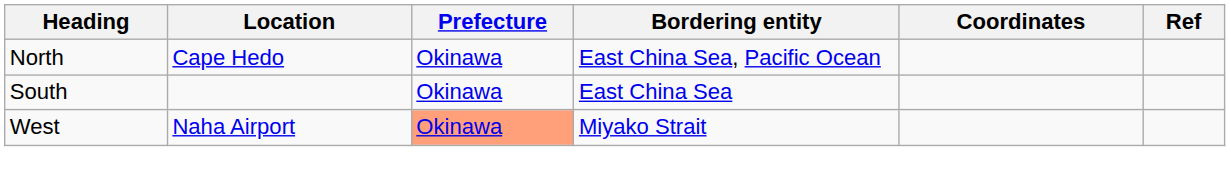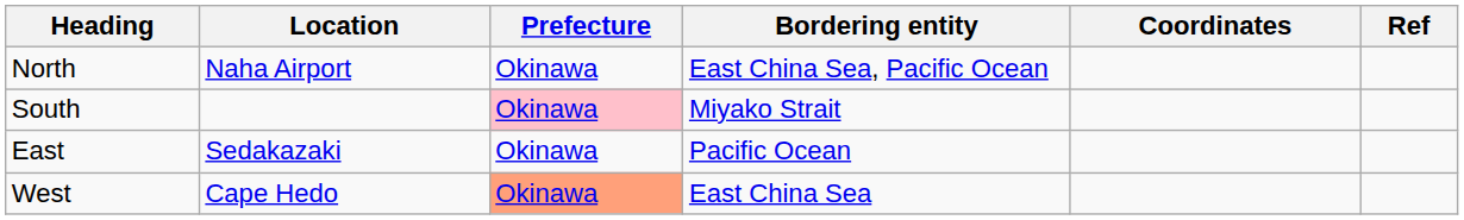North | Location: Cape Hedo -> Naha Airport
South | Prefecture: no background -> pink background
South | Bordering entity: East China Sea -> Miyako Strait
+ row: East | Sedakazaki | Okinawa | Pacific Ocean
West | Location: Naha Airport -> Cape Hedo
West | Bordering entity: Miyako Strait -> East China Sea
